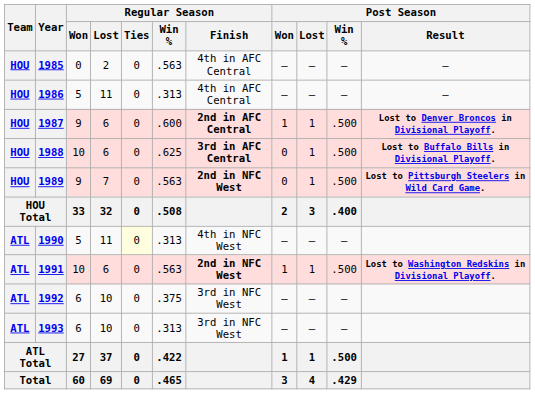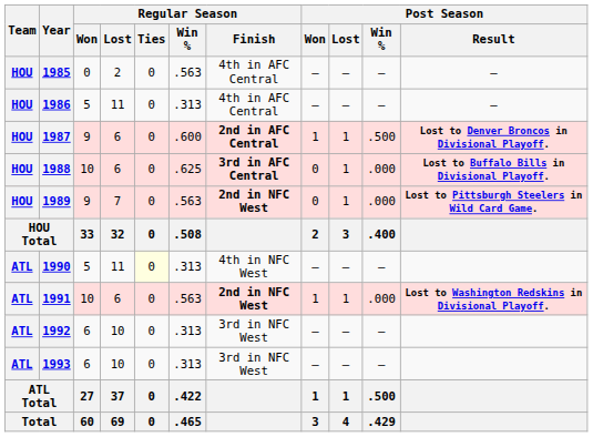1988 | Post Season / Win %: .500 -> .000
1989 | Post Season / Win %: .500 -> .000
1991 | Post Season / Win %: .500 -> .000
1992 | Regular Season / Win %: .375 -> .313
